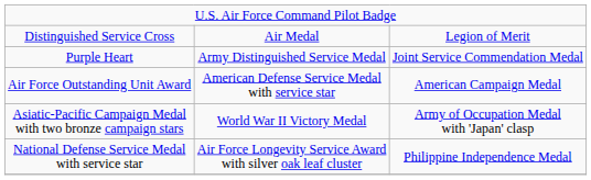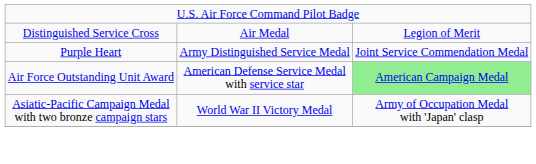Air Force Outstanding Unit Award | column 3: no background -> lightgreen background
- row: National Defense Service Medal with service star | Air Force Longevity Service Award with silver oak leaf cluster | Philippine Independence Medal
